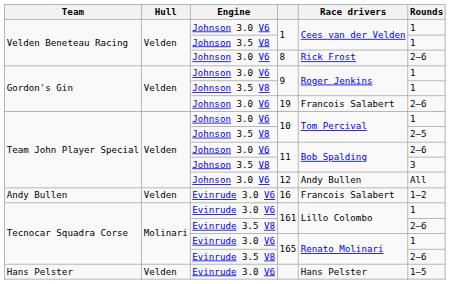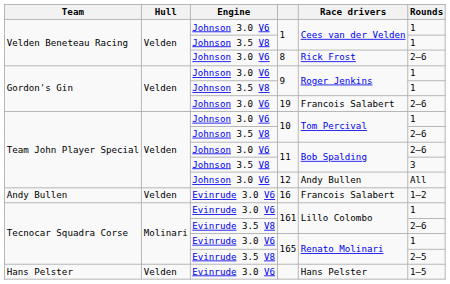Johnson 3.5 V8 / 10 | Rounds: 2–5 -> 2–6
Evinrude 3.5 V8 / 165 | Rounds: 2–6 -> 2–5
